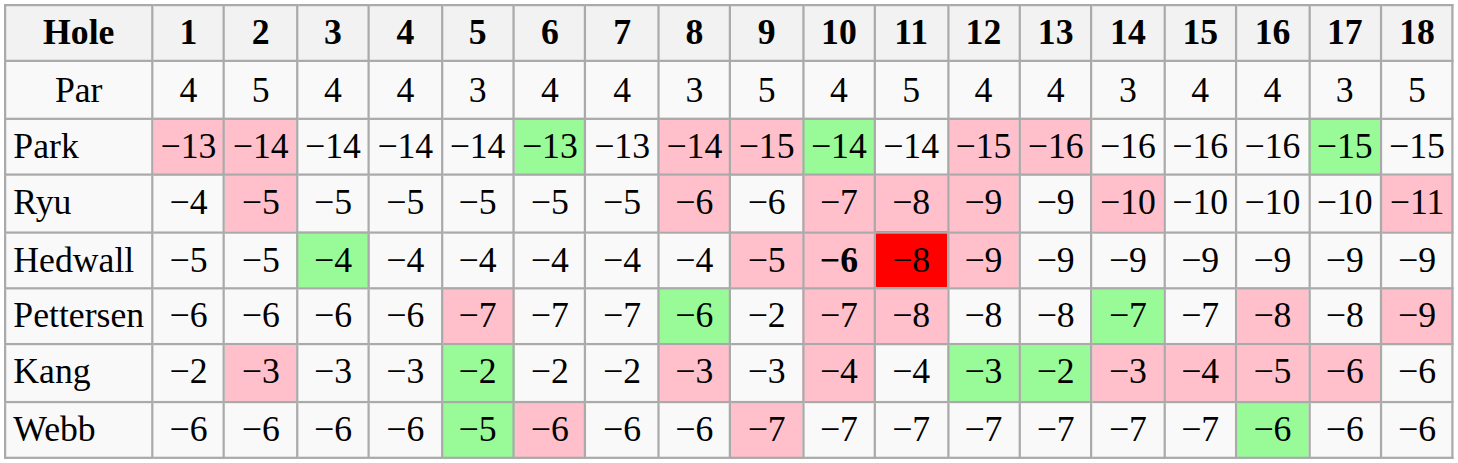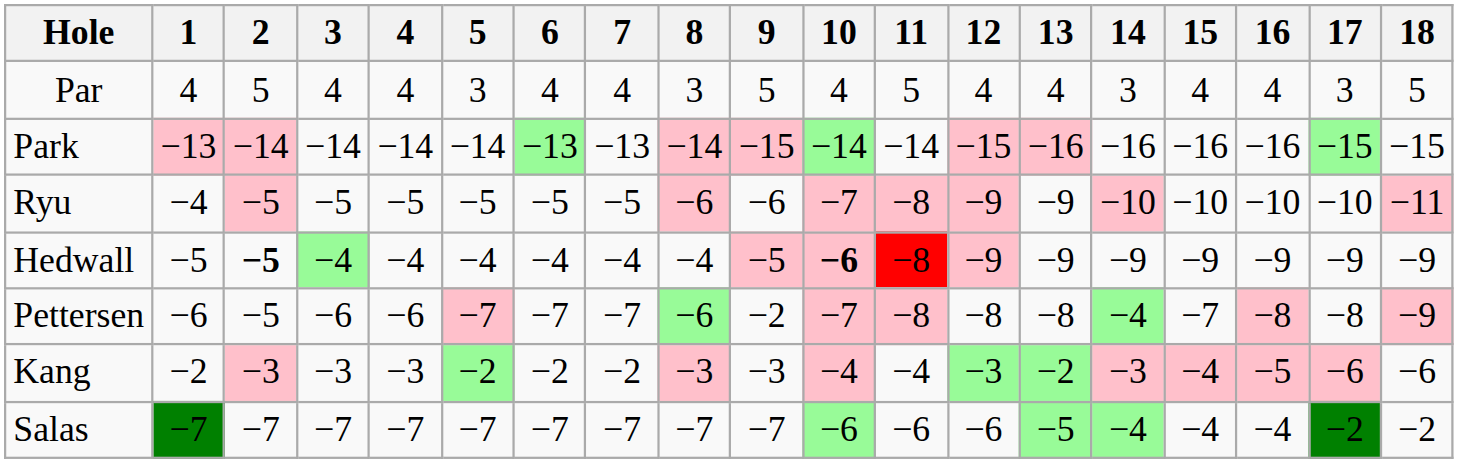Hedwall | 2: normal -> bold
Pettersen | 2: −6 -> −5
Pettersen | 14: −7 -> −4
- row: Webb | −6 | −6 | −6 | −6 | −5 | −6 | −6 | −6 | −7 | −7 | −7 | −7 | −7 | −7 | −7 | −6 | −6 | −6
+ row: Salas | −7 | −7 | −7 | −7 | −7 | −7 | −7 | −7 | −7 | −6 | −6 | −6 | −5 | −4 | −4 | −4 | −2 | −2
